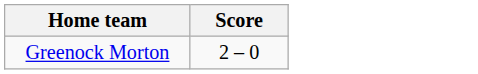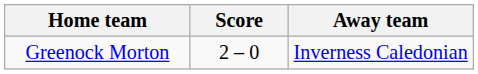+ column: Away team | Inverness Caledonian
